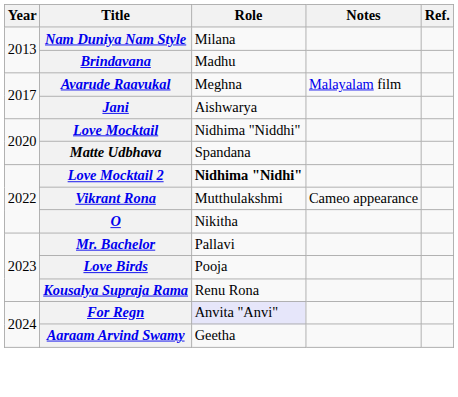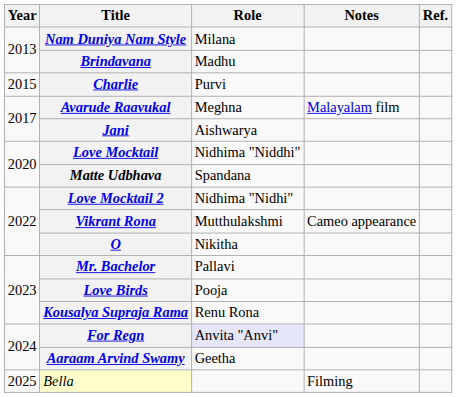+ row: 2015 | Charlie | Purvi
Love Mocktail 2 | Role: bold -> normal
+ row: 2025 | Bella | Filming
